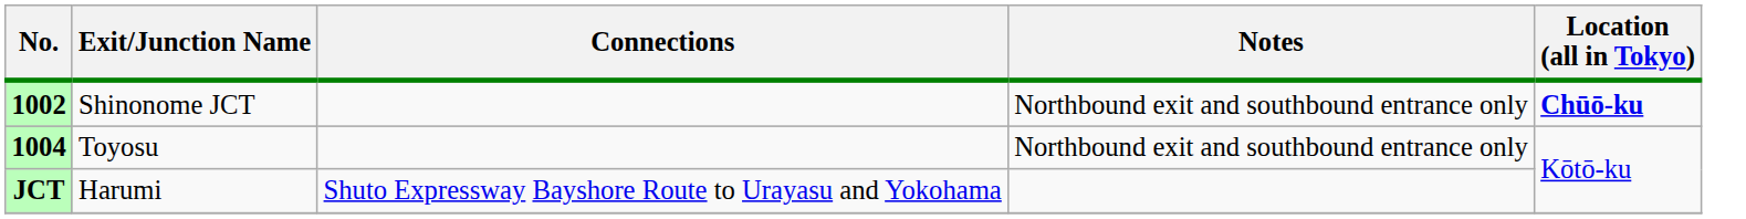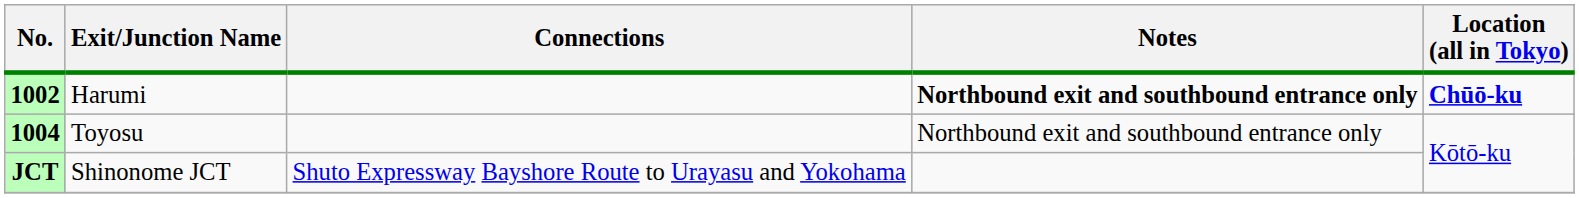1002 | Exit/Junction Name: Shinonome JCT -> Harumi
1002 | Notes: normal -> bold
JCT | Exit/Junction Name: Harumi -> Shinonome JCT
